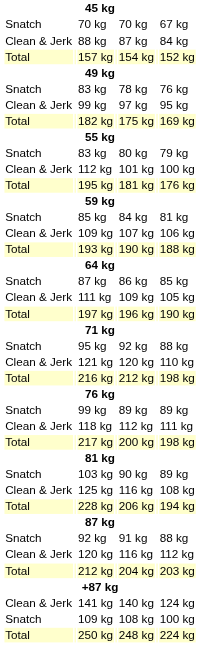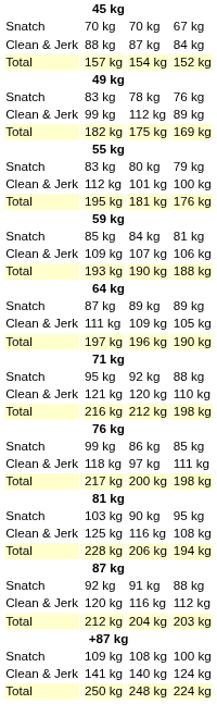Clean & Jerk / 99 kg | column 5: 97 kg -> 112 kg
Clean & Jerk / 99 kg | column 7: 95 kg -> 89 kg
Snatch / 87 kg | column 5: 86 kg -> 89 kg
Snatch / 87 kg | column 7: 85 kg -> 89 kg
Snatch / 99 kg | column 5: 89 kg -> 86 kg
Snatch / 99 kg | column 7: 89 kg -> 85 kg
118 kg | column 5: 112 kg -> 97 kg
103 kg | column 7: 89 kg -> 95 kg
rows swapped: Snatch / 109 kg <-> 141 kg
